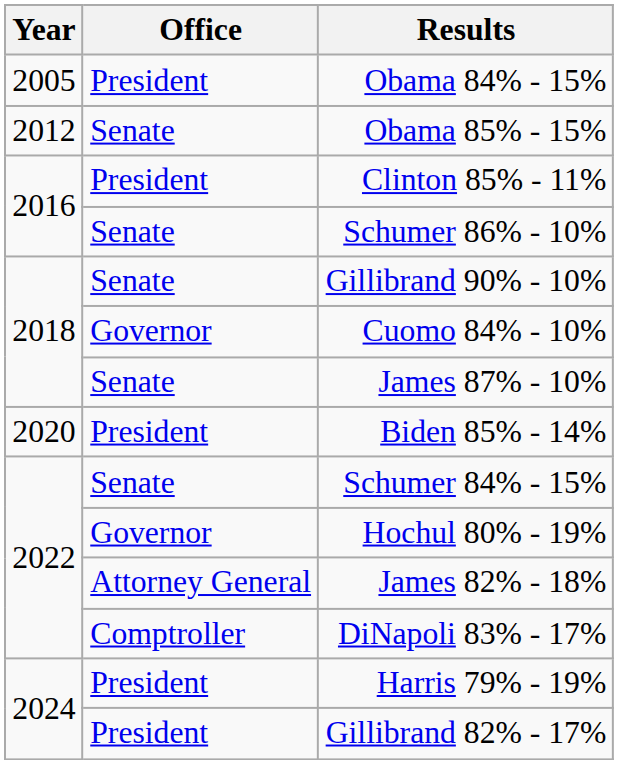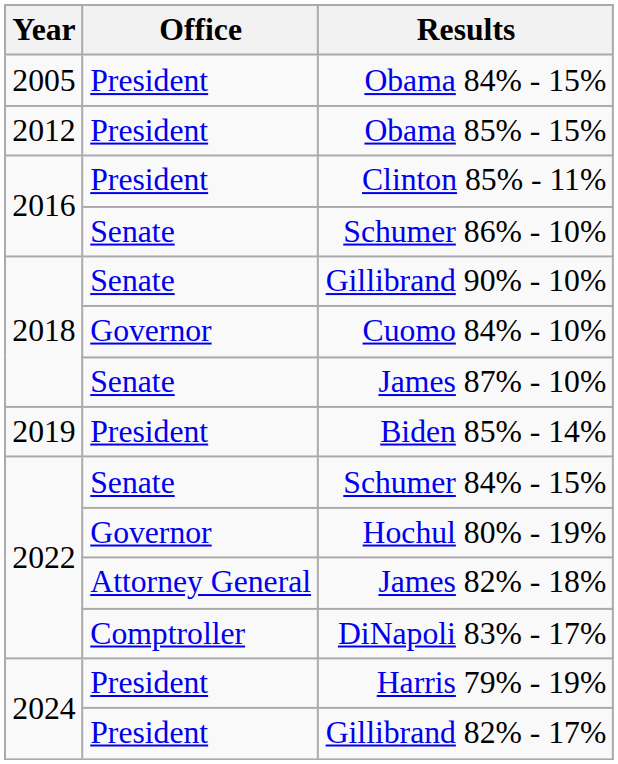Obama 85% - 15% | Office: Senate -> President
Biden 85% - 14% | Year: 2020 -> 2019
